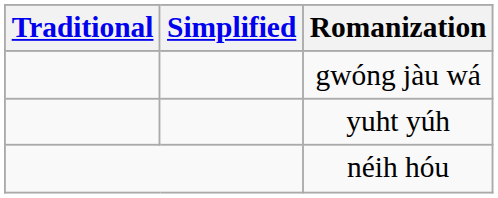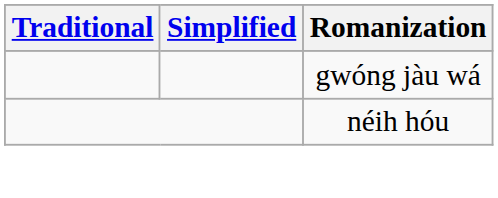- row: yuht yúh
